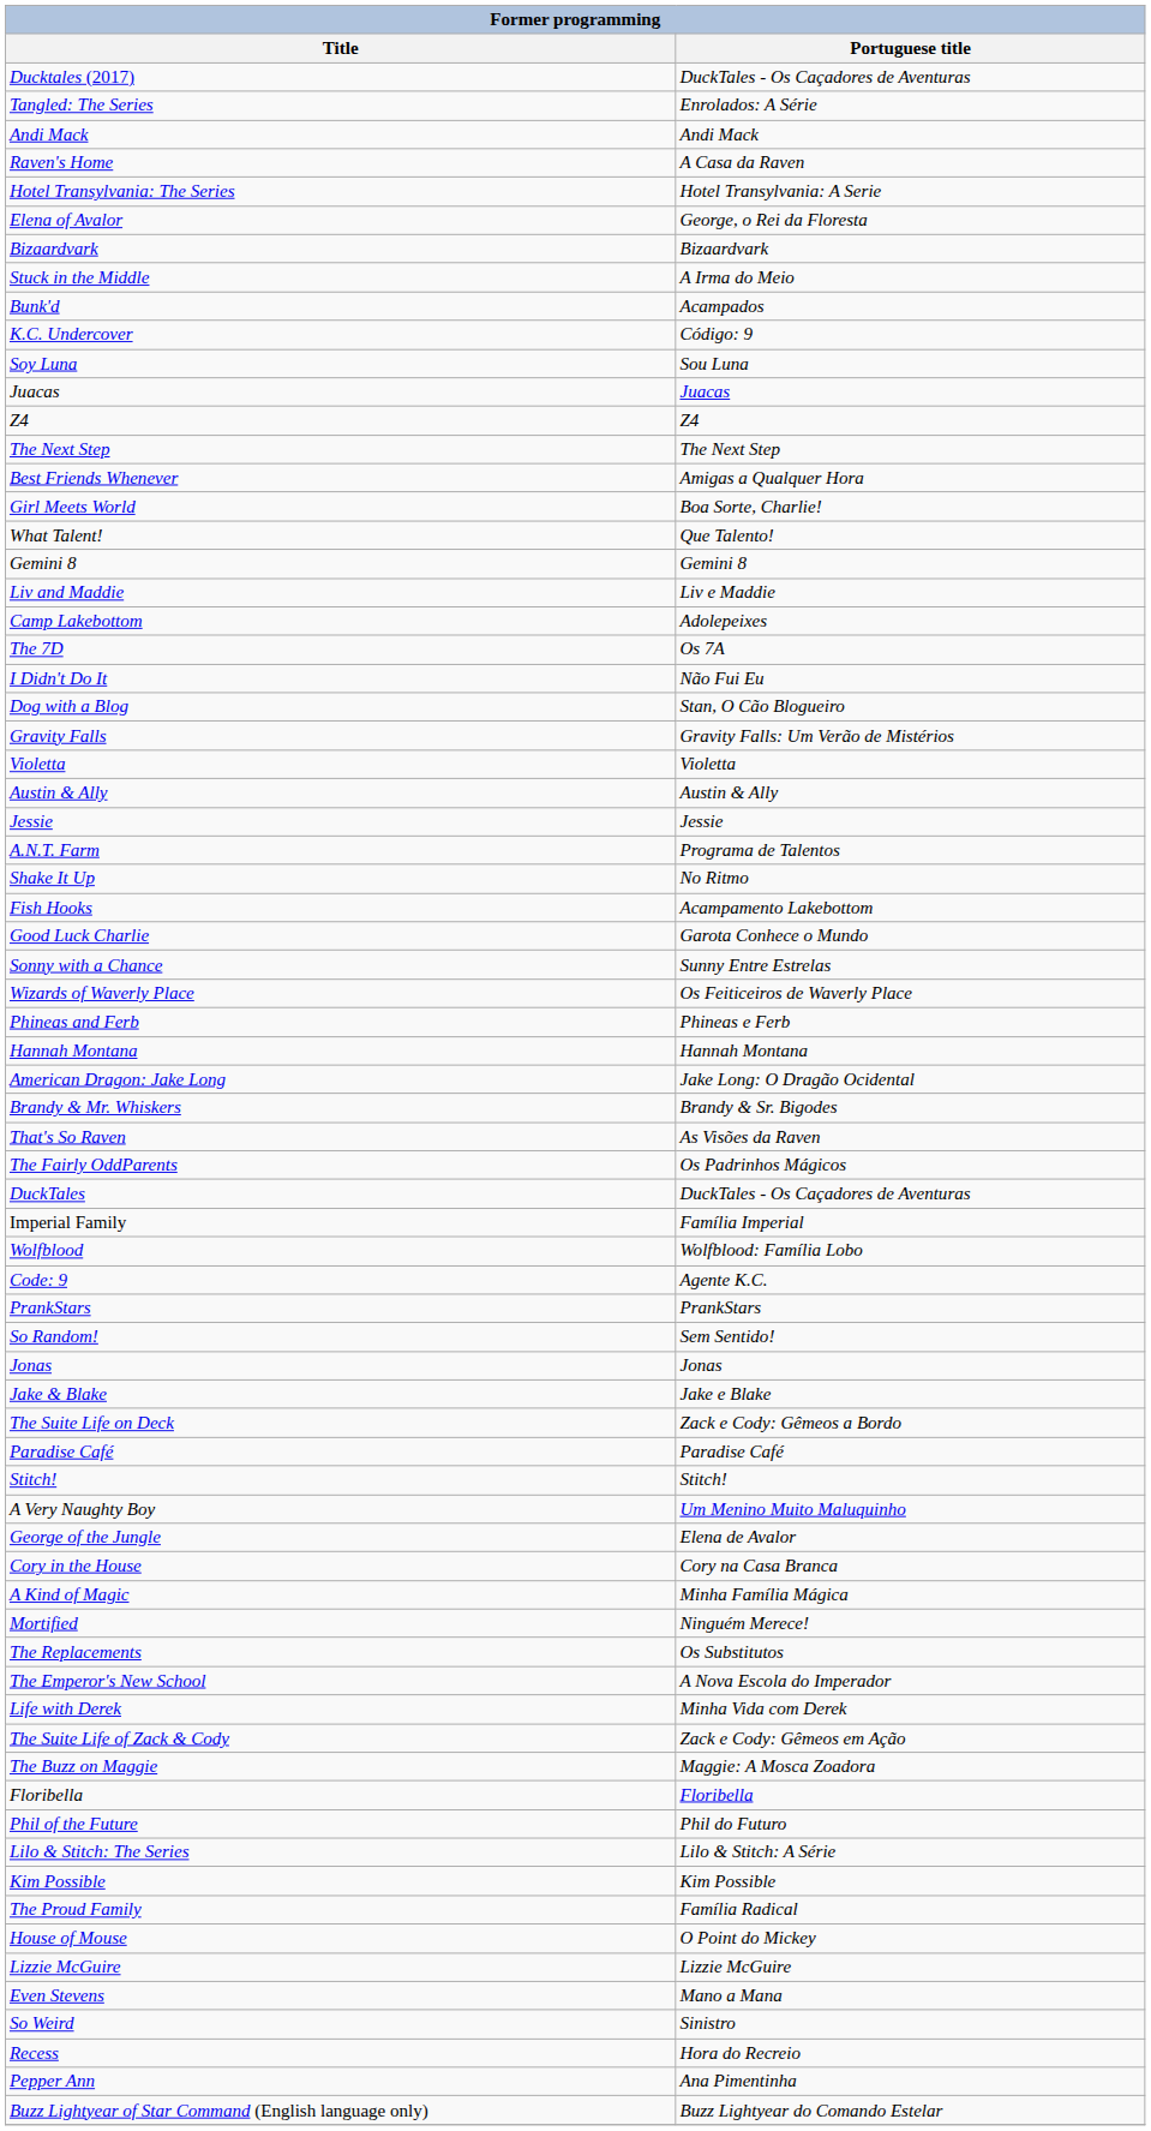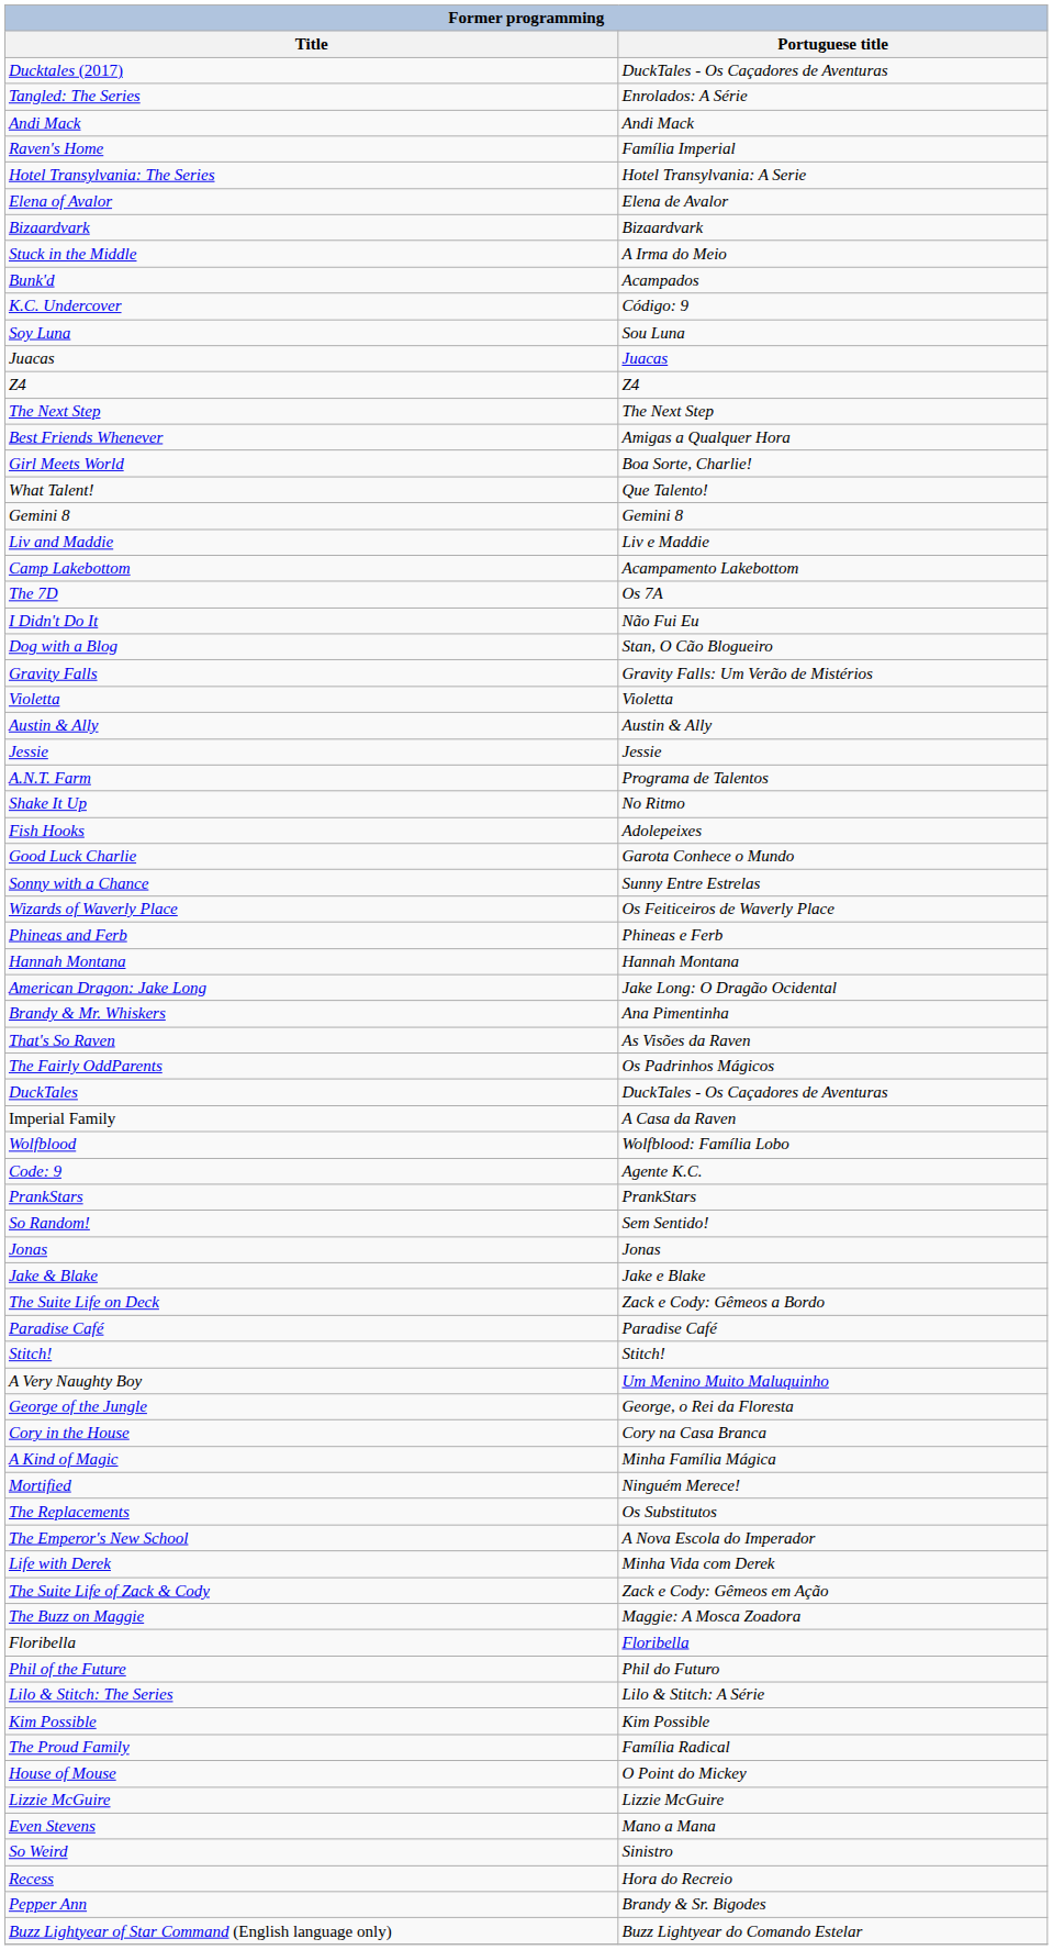Raven's Home | Portuguese title: A Casa da Raven -> Família Imperial
Elena of Avalor | Portuguese title: George, o Rei da Floresta -> Elena de Avalor
Camp Lakebottom | Portuguese title: Adolepeixes -> Acampamento Lakebottom
Fish Hooks | Portuguese title: Acampamento Lakebottom -> Adolepeixes
Brandy & Mr. Whiskers | Portuguese title: Brandy & Sr. Bigodes -> Ana Pimentinha
Imperial Family | Portuguese title: Família Imperial -> A Casa da Raven
George of the Jungle | Portuguese title: Elena de Avalor -> George, o Rei da Floresta
Pepper Ann | Portuguese title: Ana Pimentinha -> Brandy & Sr. Bigodes
